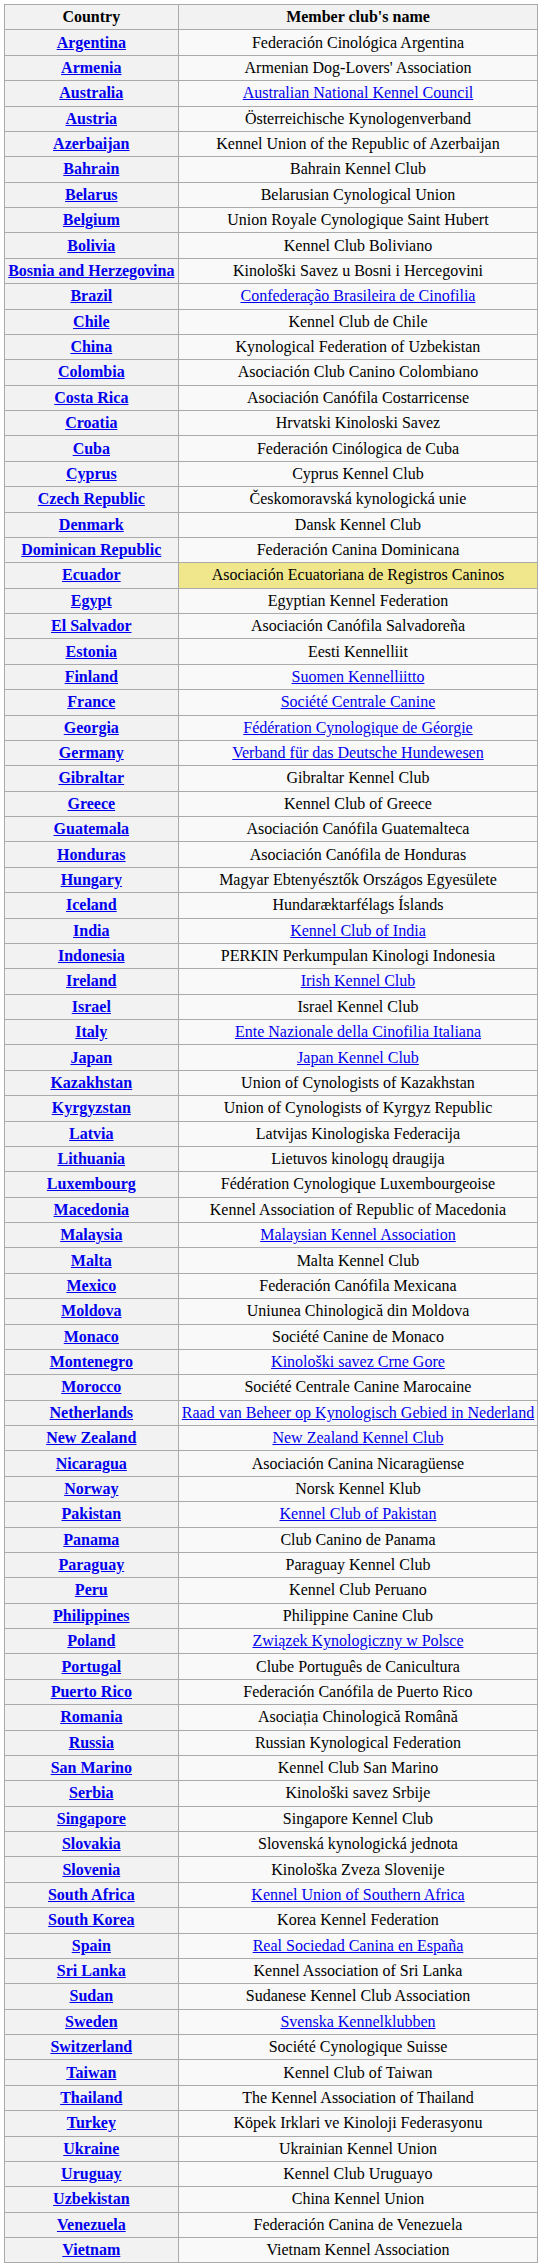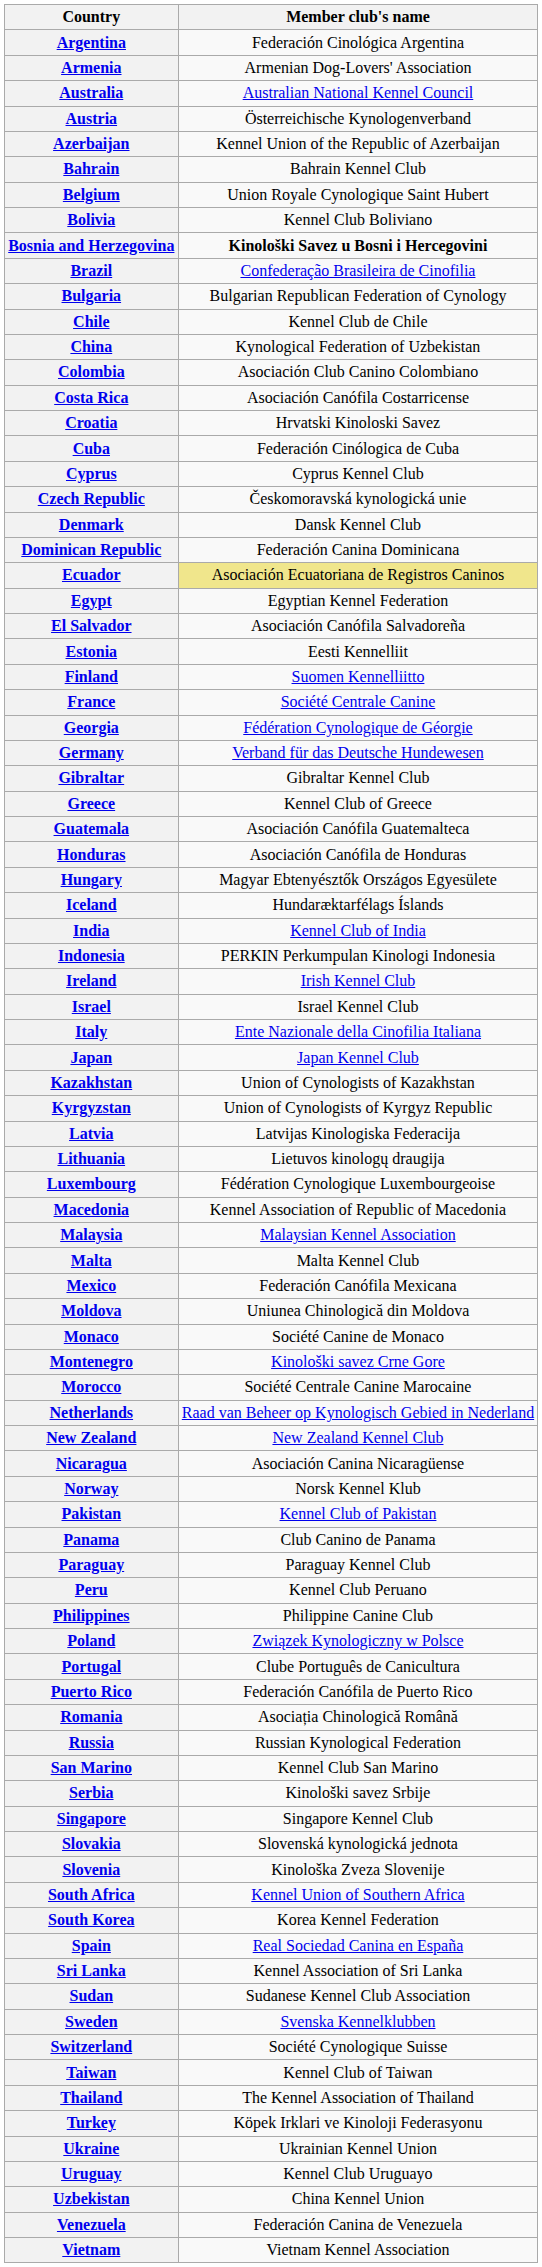- row: Belarus | Belarusian Cynological Union
Bosnia and Herzegovina | Member club's name: normal -> bold
+ row: Bulgaria | Bulgarian Republican Federation of Cynology
